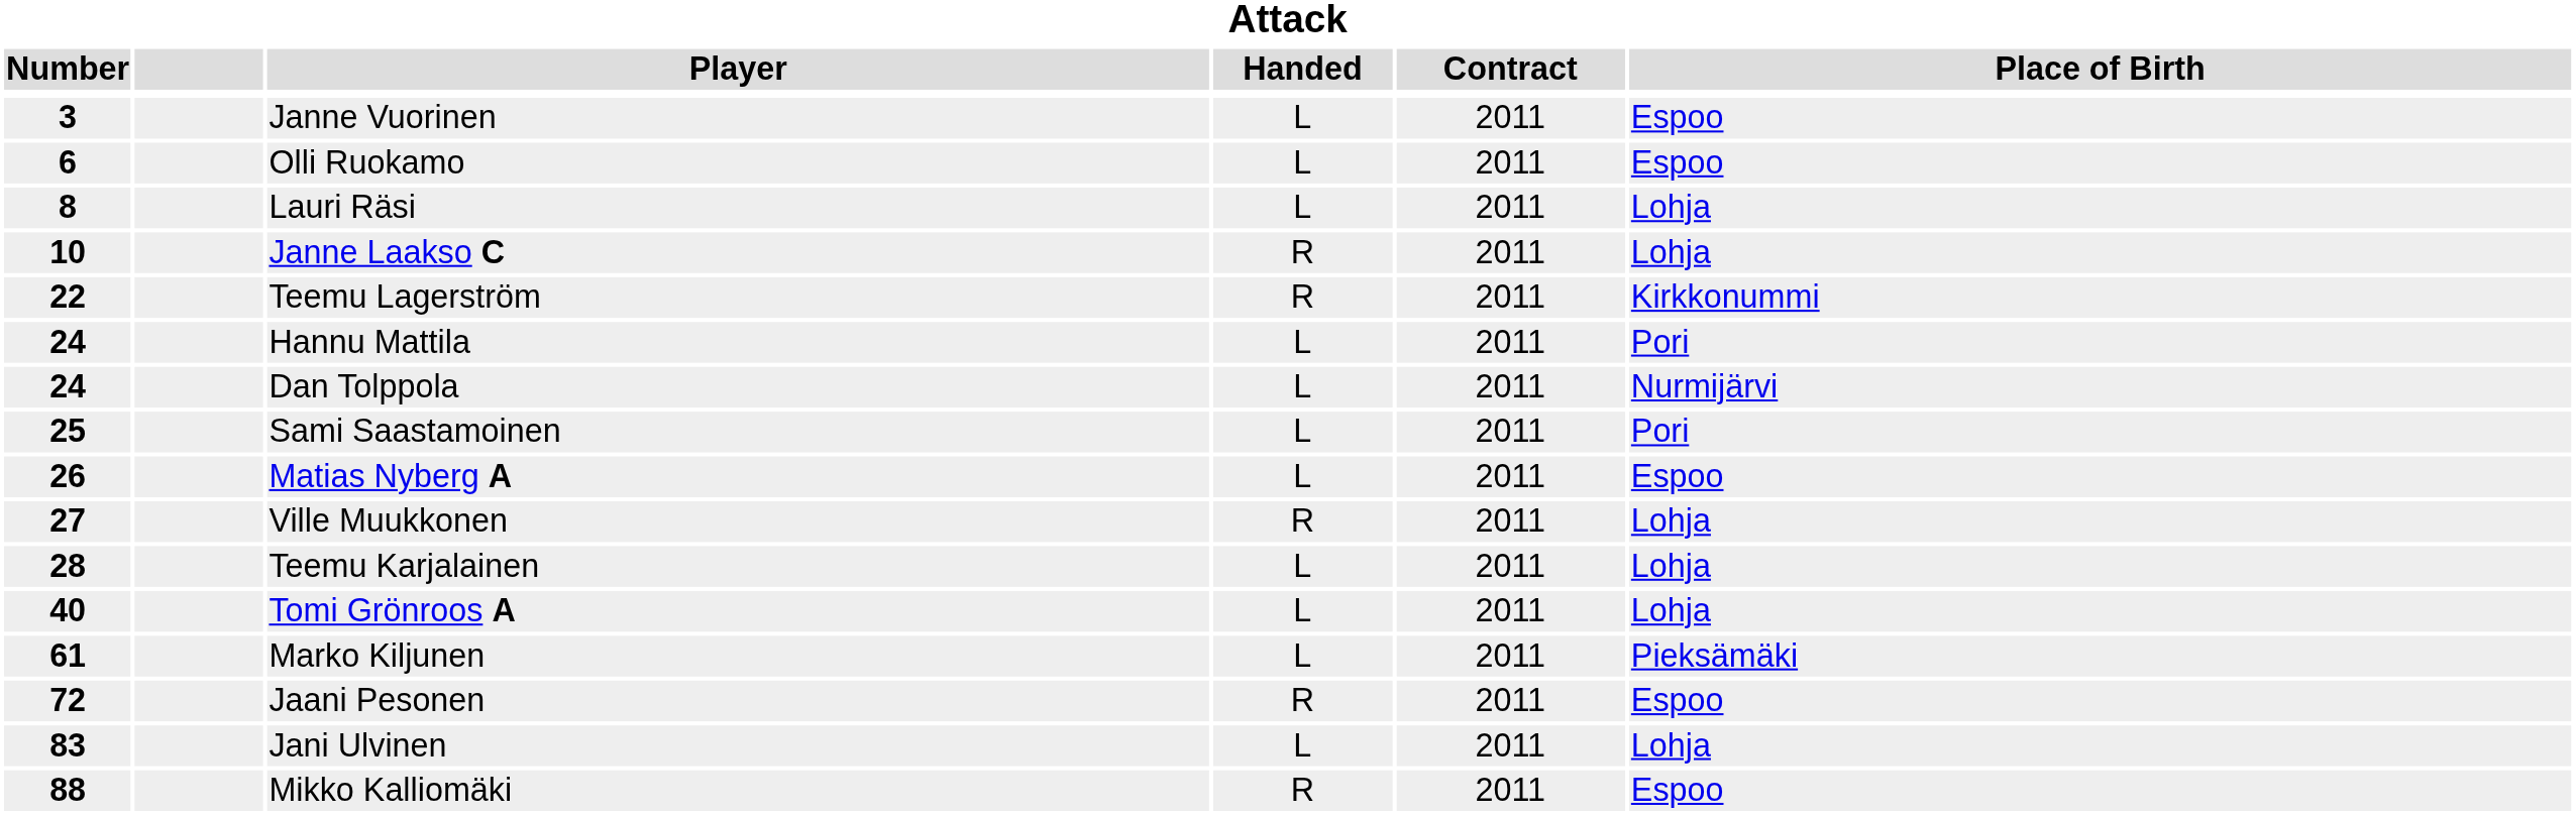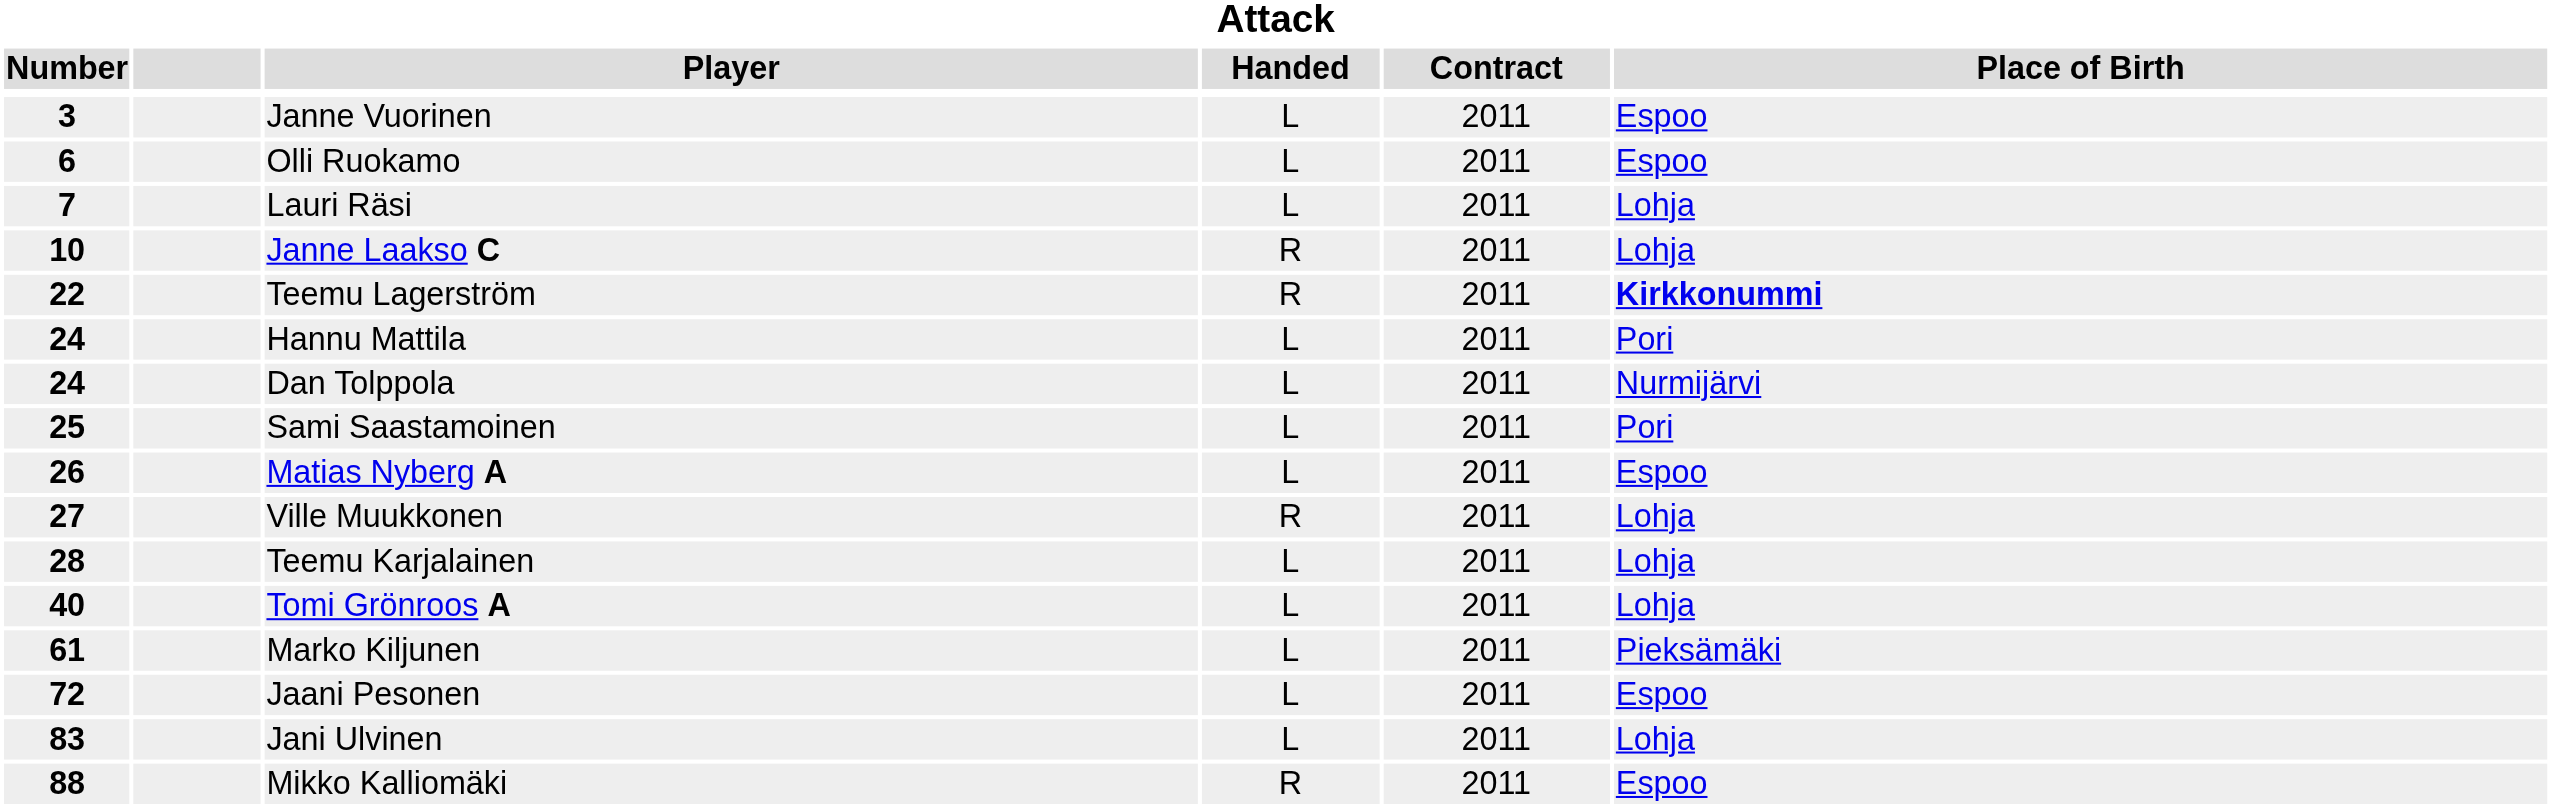Lauri Räsi | Number: 8 -> 7
Teemu Lagerström | Place of Birth: normal -> bold
Jaani Pesonen | Handed: R -> L
